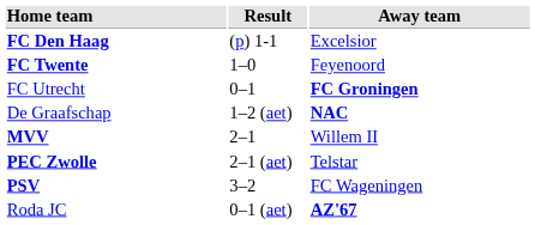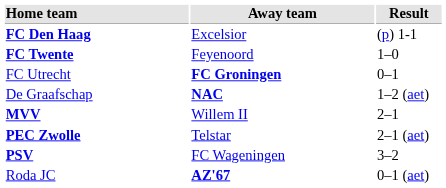columns swapped: Result <-> Away team
